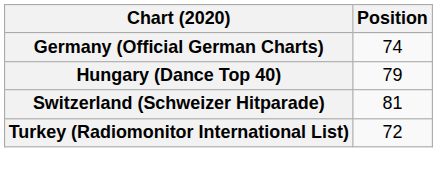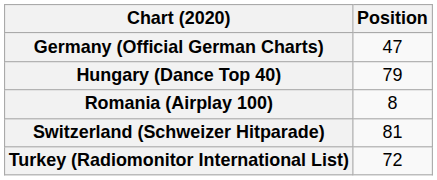Germany (Official German Charts) | Position: 74 -> 47
+ row: Romania (Airplay 100) | 8
